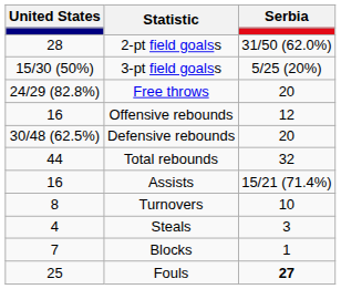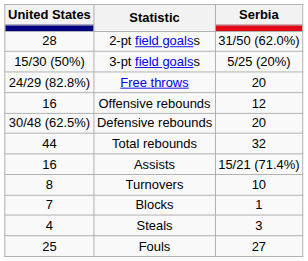rows swapped: Steals <-> Blocks
Fouls | Serbia: bold -> normal
